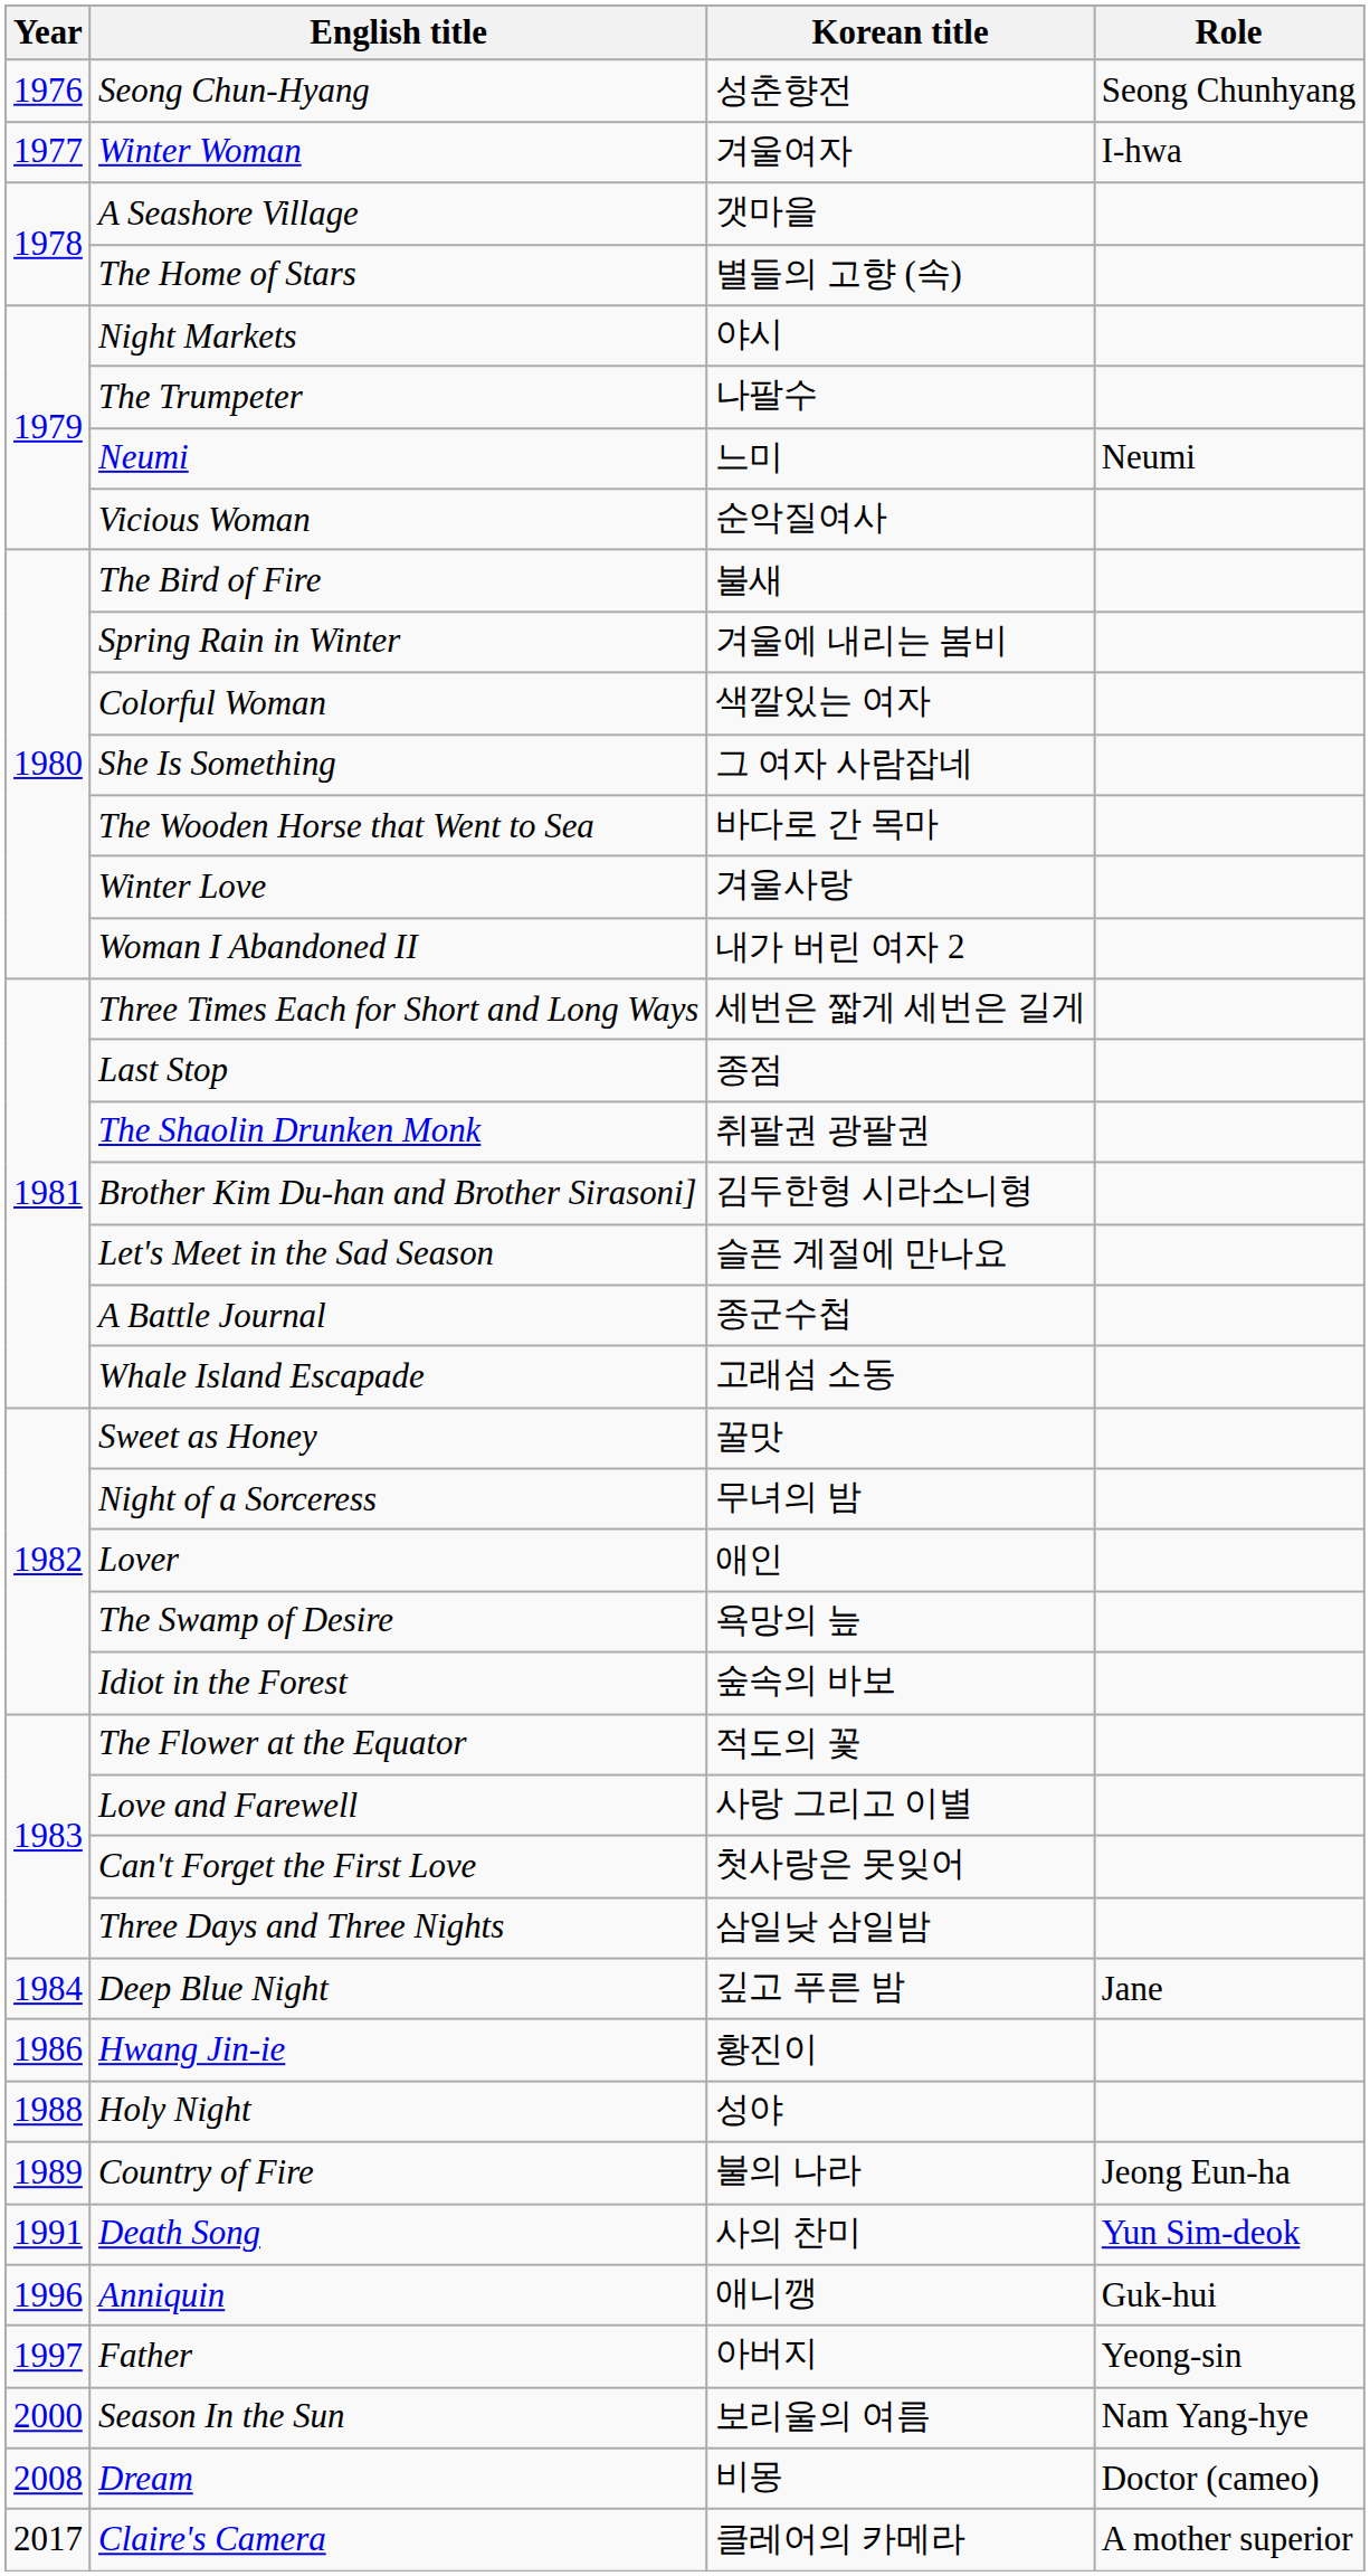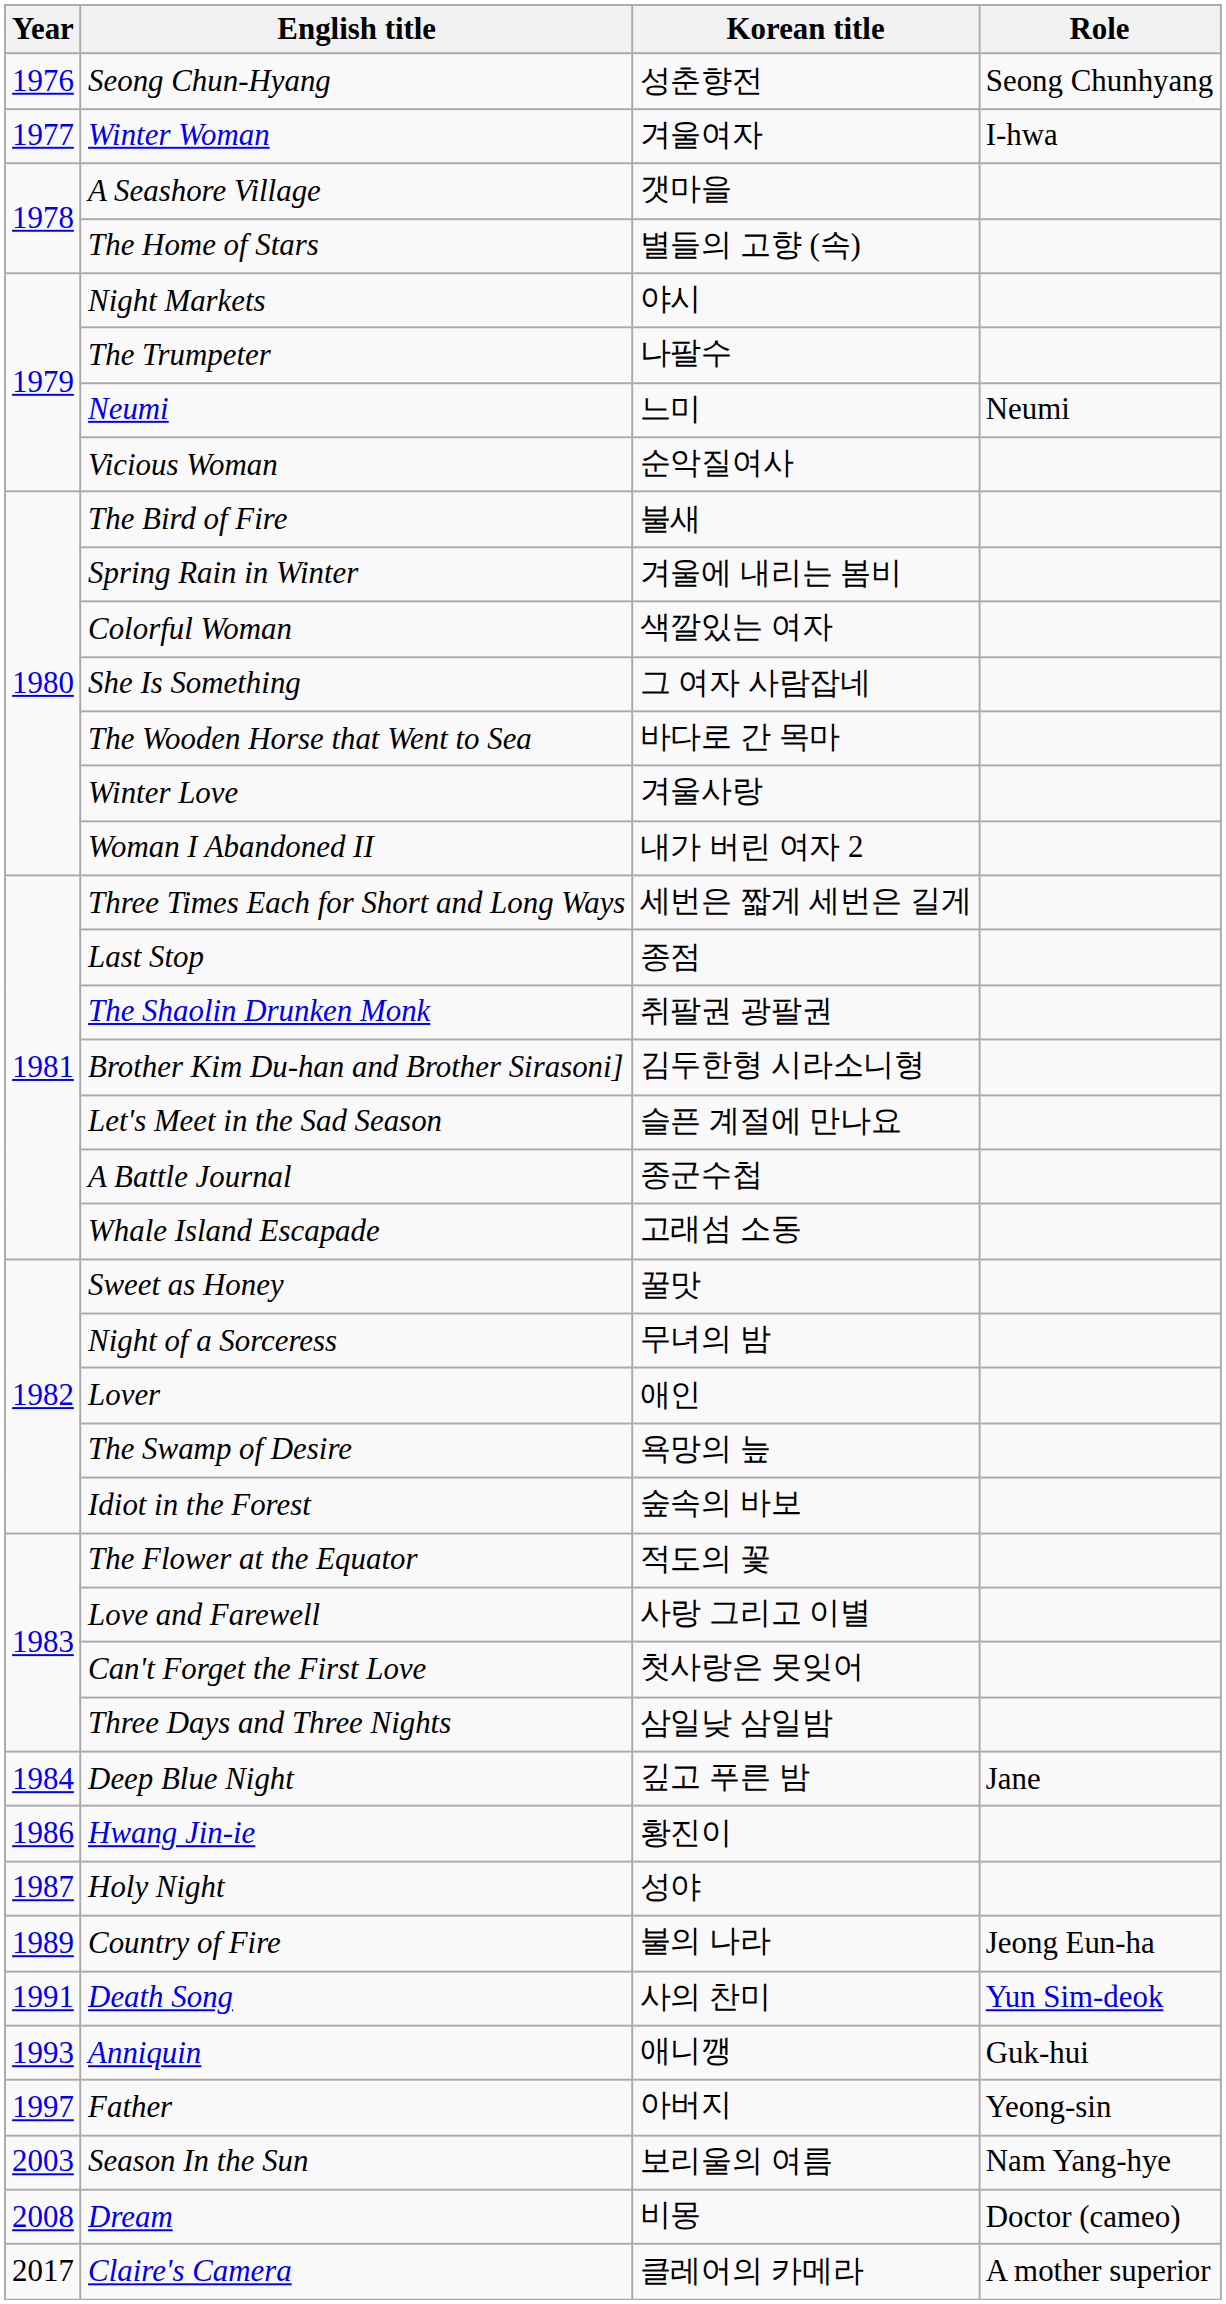Holy Night | Year: 1988 -> 1987
Anniquin | Year: 1996 -> 1993
Season In the Sun | Year: 2000 -> 2003
